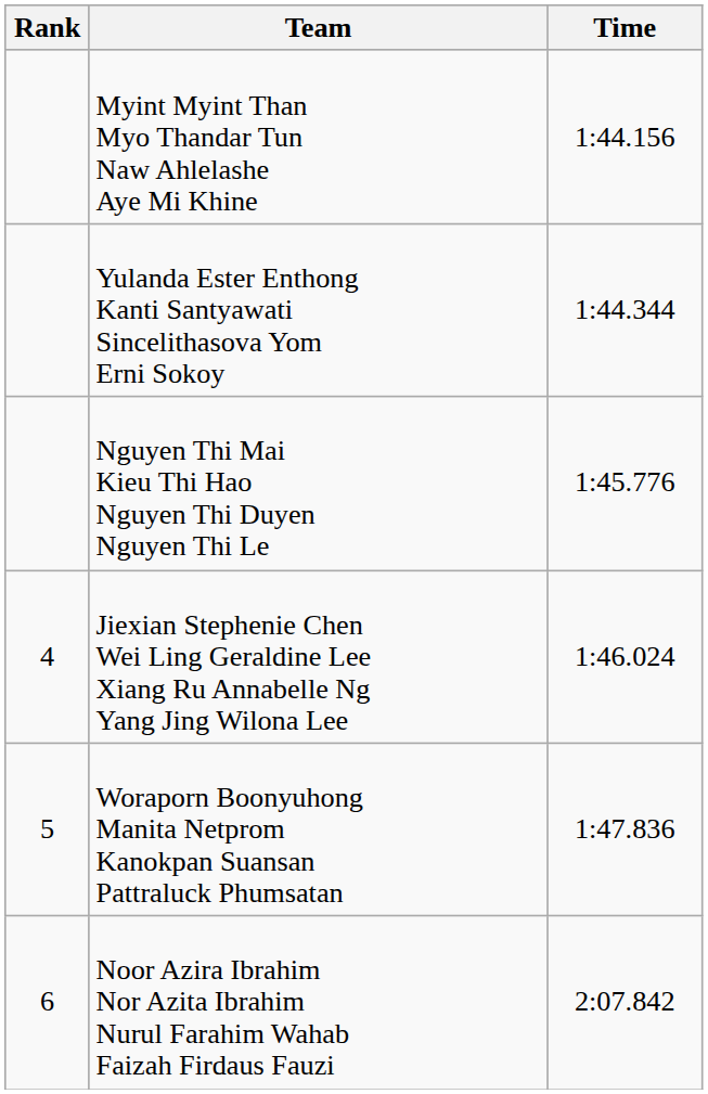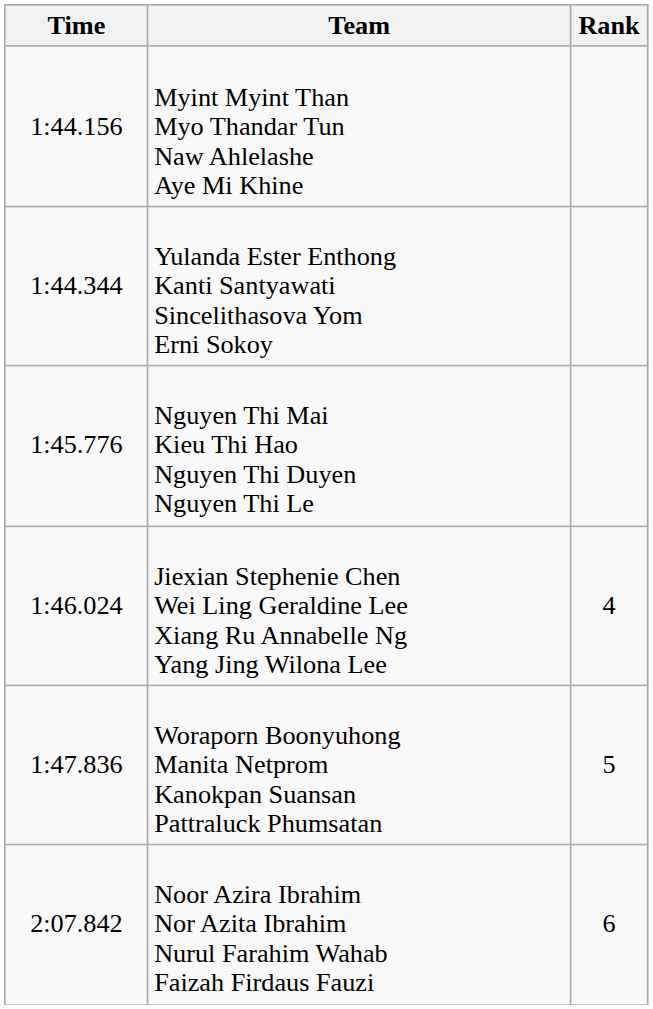columns swapped: Rank <-> Time
